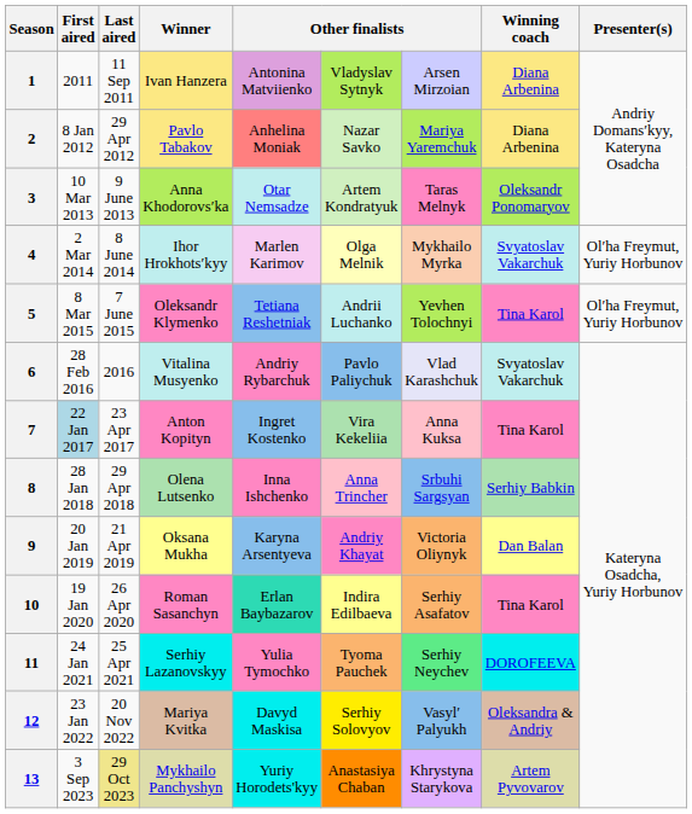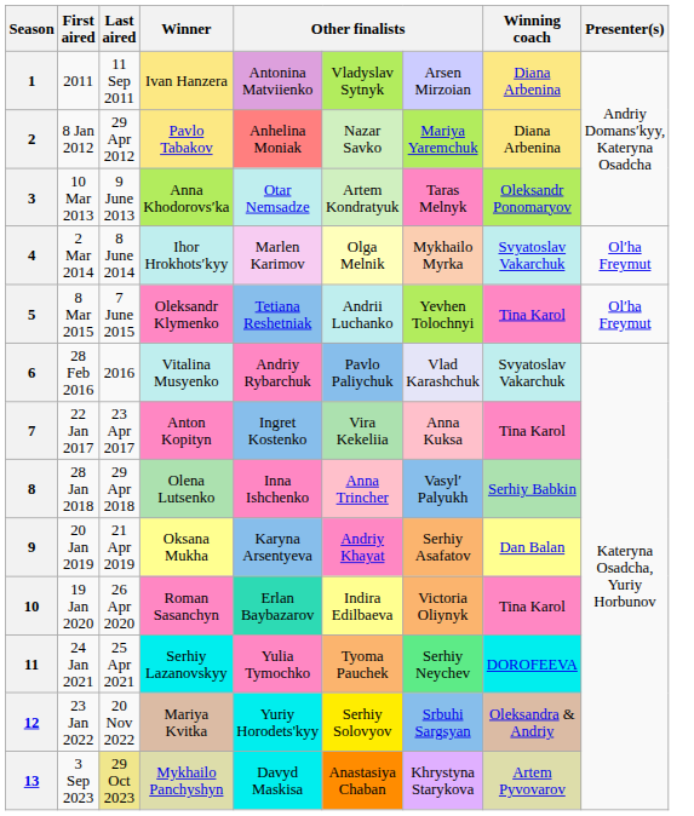4 | Presenter(s): Olʹha Freymut, Yuriy Horbunov -> Olʹha Freymut
5 | Presenter(s): Olʹha Freymut, Yuriy Horbunov -> Olʹha Freymut
7 | First aired: lightblue background -> no background
8 | column 7: Srbuhi Sargsyan -> Vasylʹ Palyukh
9 | column 7: Victoria Oliynyk -> Serhiy Asafatov
10 | column 7: Serhiy Asafatov -> Victoria Oliynyk
12 | column 5: Davyd Maskisa -> Yuriy Horodets'kyy
12 | column 7: Vasylʹ Palyukh -> Srbuhi Sargsyan
13 | column 5: Yuriy Horodets'kyy -> Davyd Maskisa
